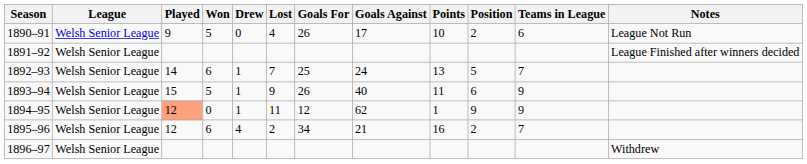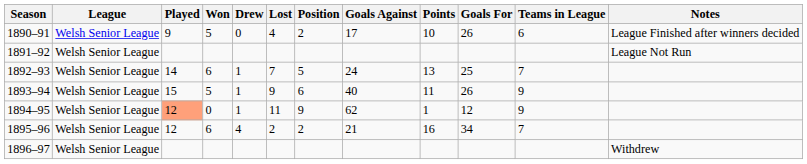columns swapped: Goals For <-> Position
1890–91 | Notes: League Not Run -> League Finished after winners decided
1891–92 | Notes: League Finished after winners decided -> League Not Run
